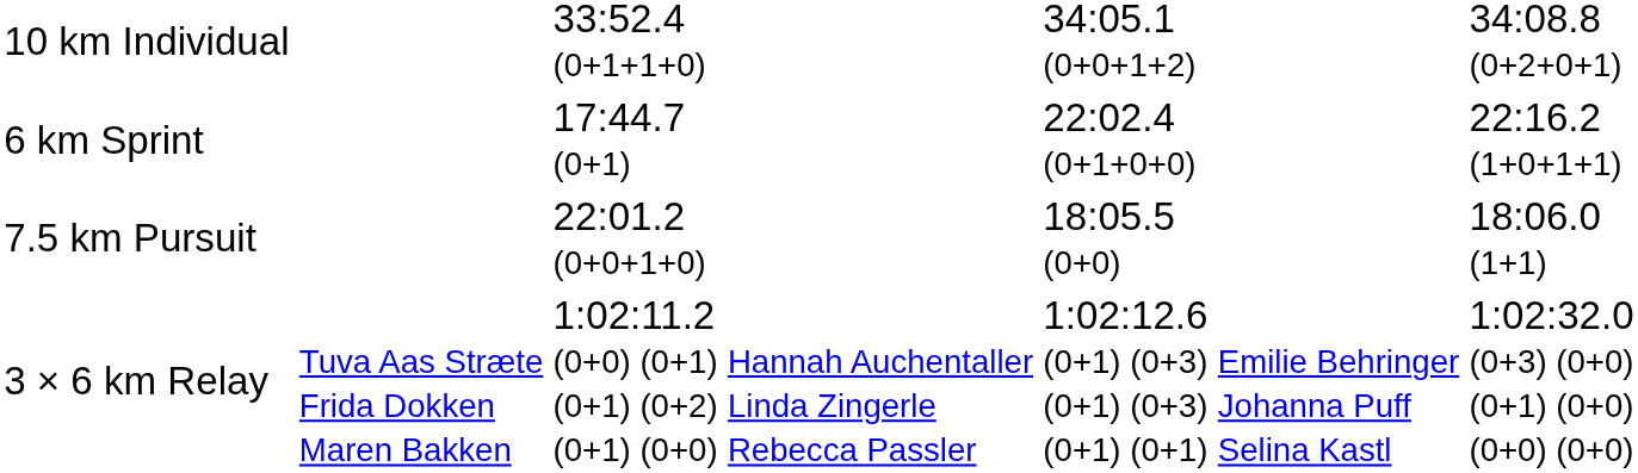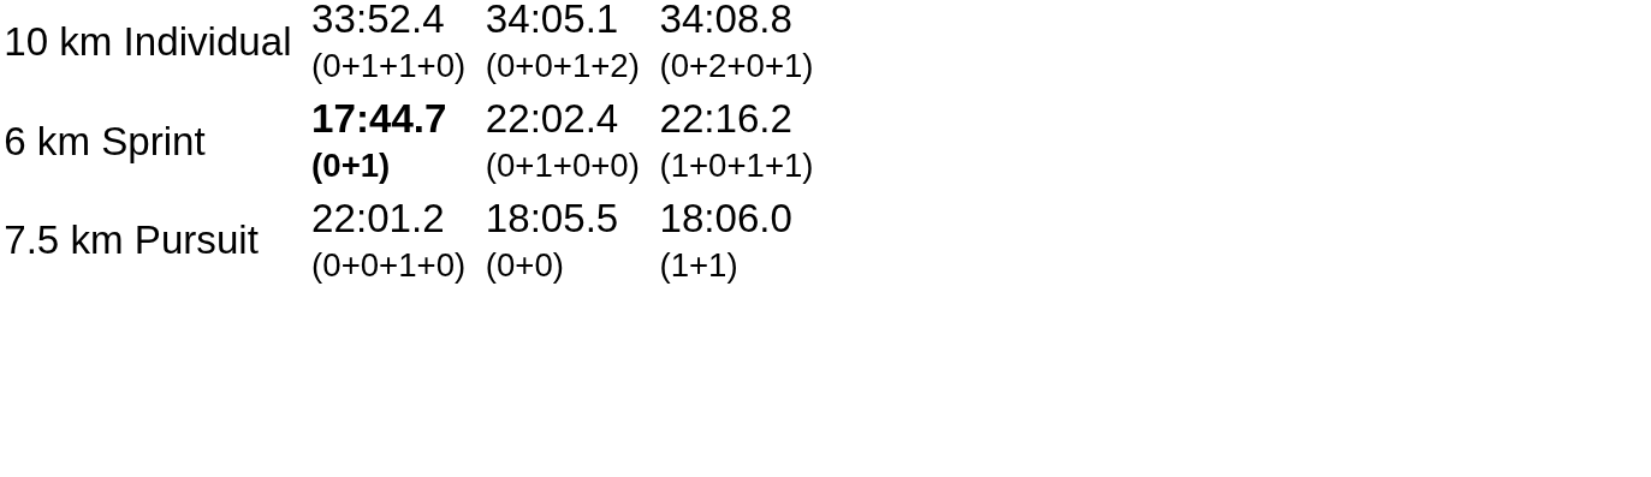6 km Sprint | column 3: normal -> bold
- row: 3 × 6 km Relay | Tuva Aas Stræte Frida Dokken Maren Bakken | 1:02:11.2 (0+0) (0+1) (0+1) (0+2) (0+1) (0+0) | Hannah Auchentaller Linda Zingerle Rebecca Passler | 1:02:12.6 (0+1) (0+3) (0+1) (0+3) (0+1) (0+1) | Emilie Behringer Johanna Puff Selina Kastl | 1:02:32.0 (0+3) (0+0) (0+1) (0+0) (0+0) (0+0)
